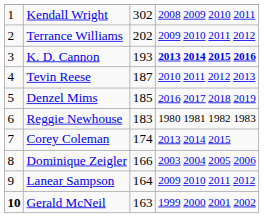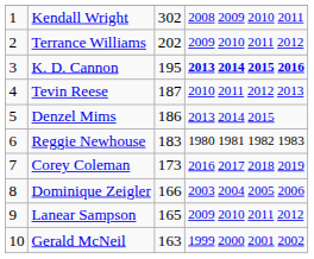K. D. Cannon | column 3: 193 -> 195
Denzel Mims | column 3: 185 -> 186
Denzel Mims | column 4: 2016 2017 2018 2019 -> 2013 2014 2015
Corey Coleman | column 3: 174 -> 173
Corey Coleman | column 4: 2013 2014 2015 -> 2016 2017 2018 2019
Lanear Sampson | column 3: 164 -> 165
Gerald McNeil | column 1: bold -> normal
